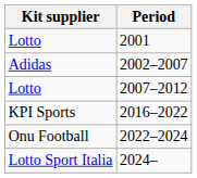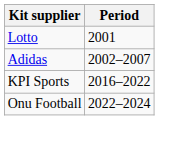- row: Lotto | 2007–2012
- row: Lotto Sport Italia | 2024–
